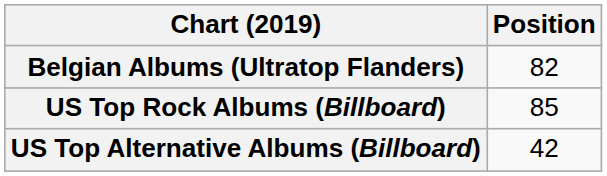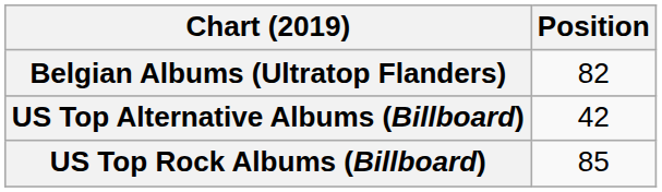rows swapped: US Top Alternative Albums (Billboard) <-> US Top Rock Albums (Billboard)
